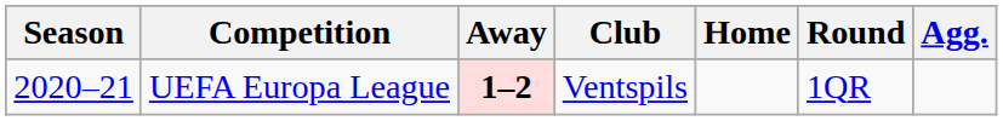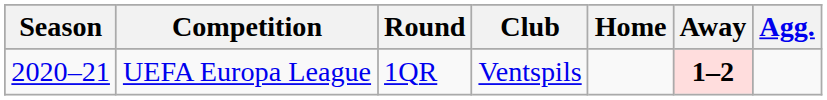columns swapped: Round <-> Away
